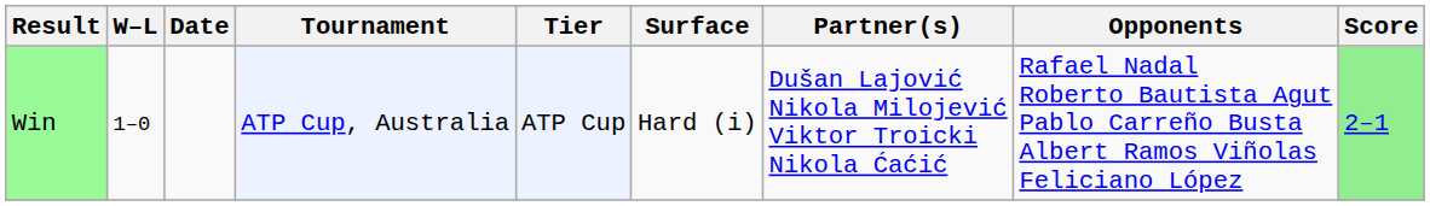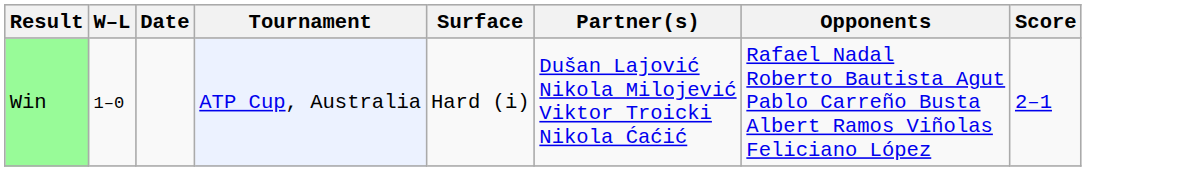- column: Tier | ATP Cup
Win | Score: lightgreen background -> no background
